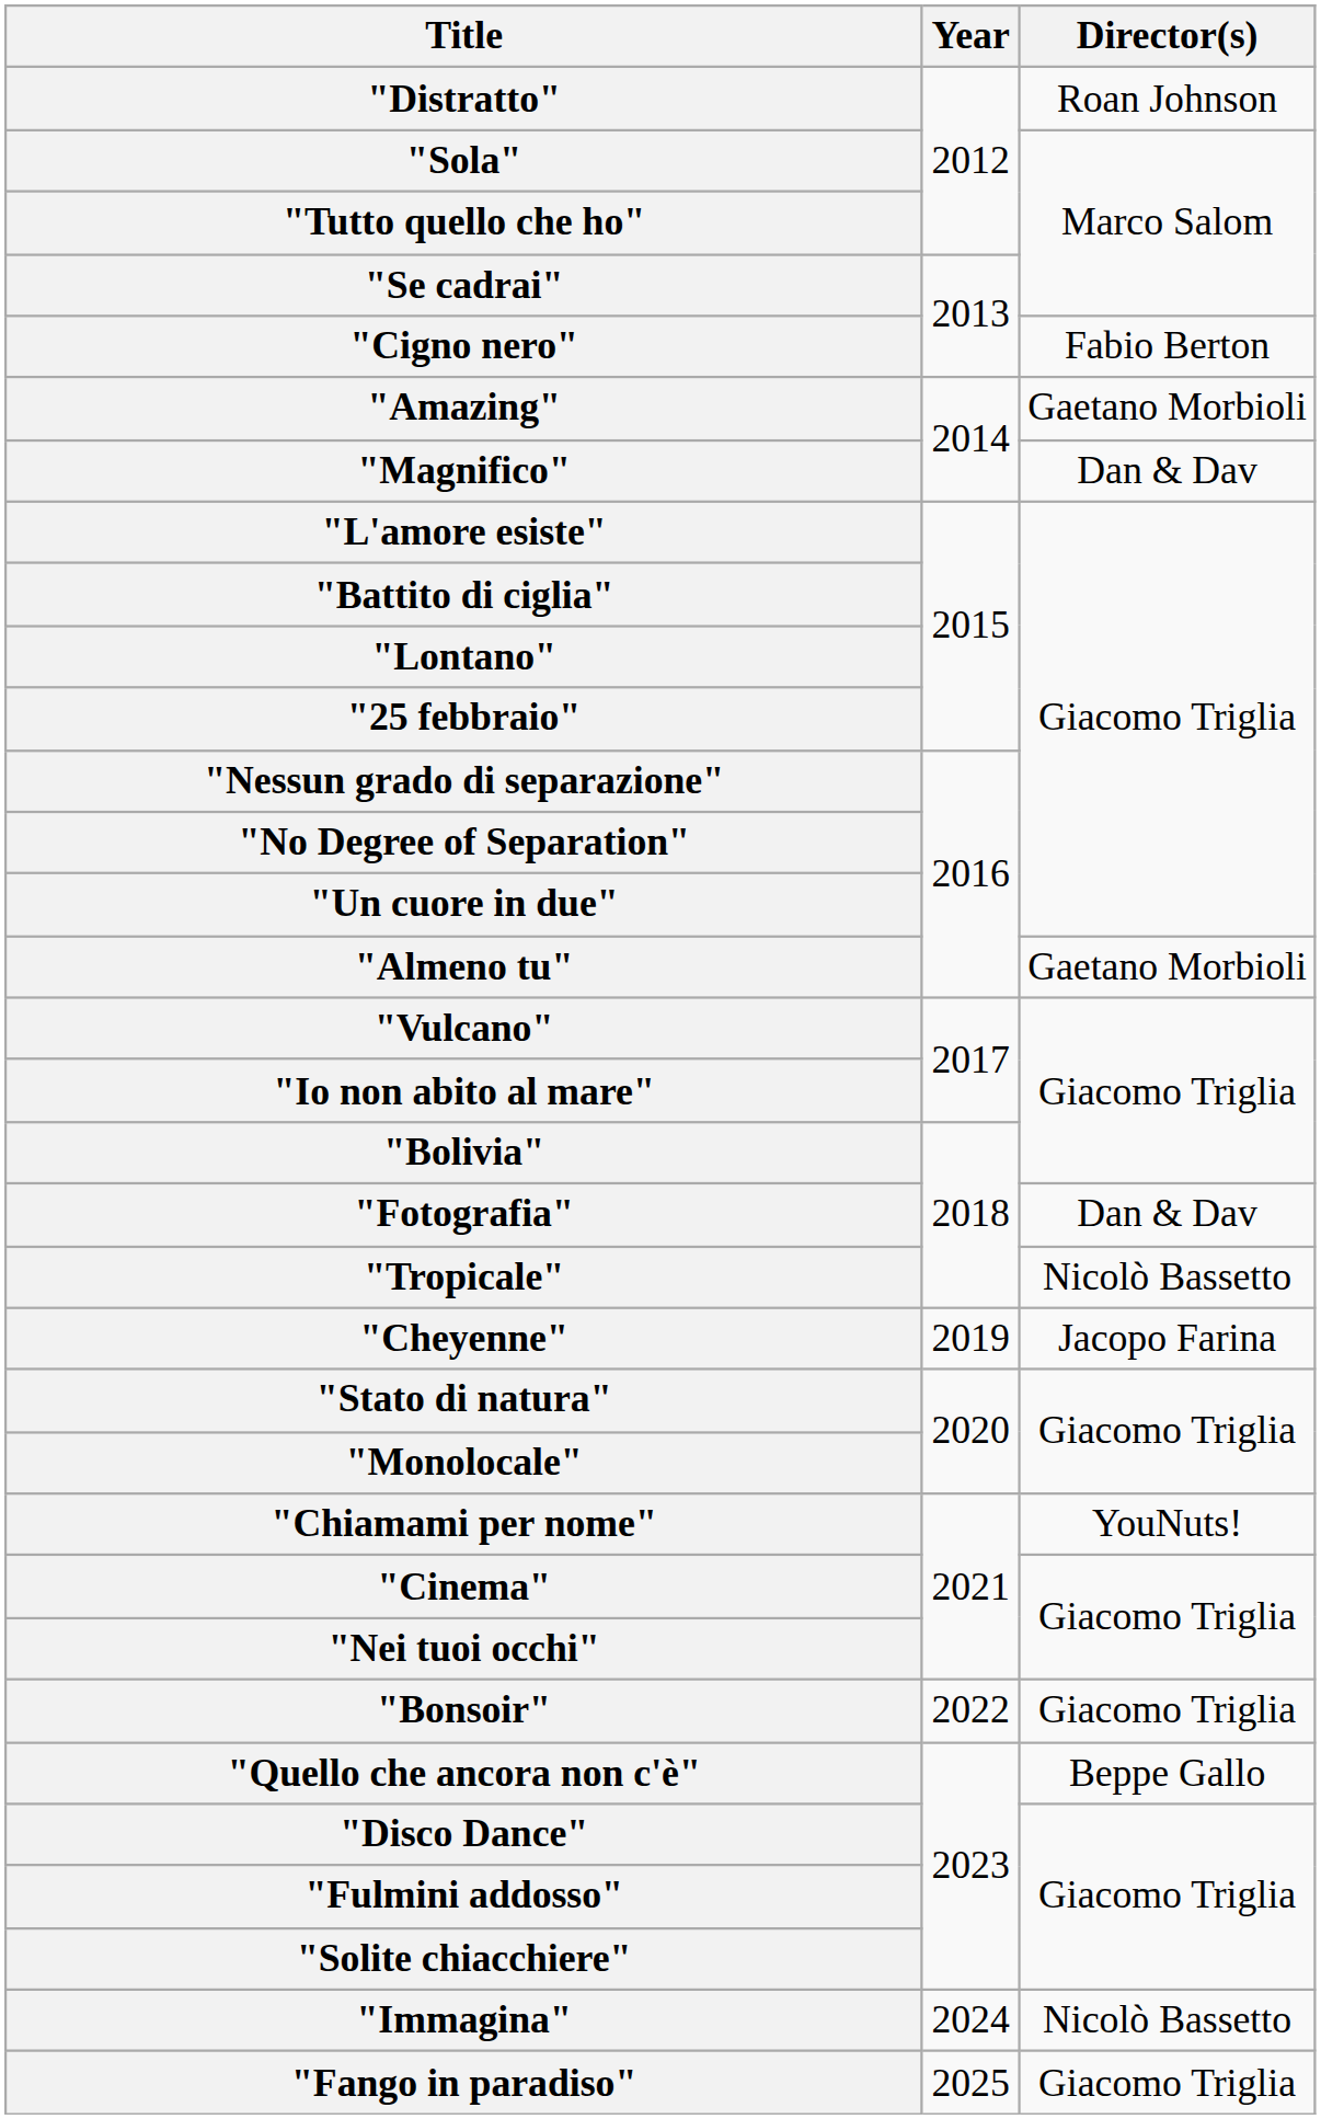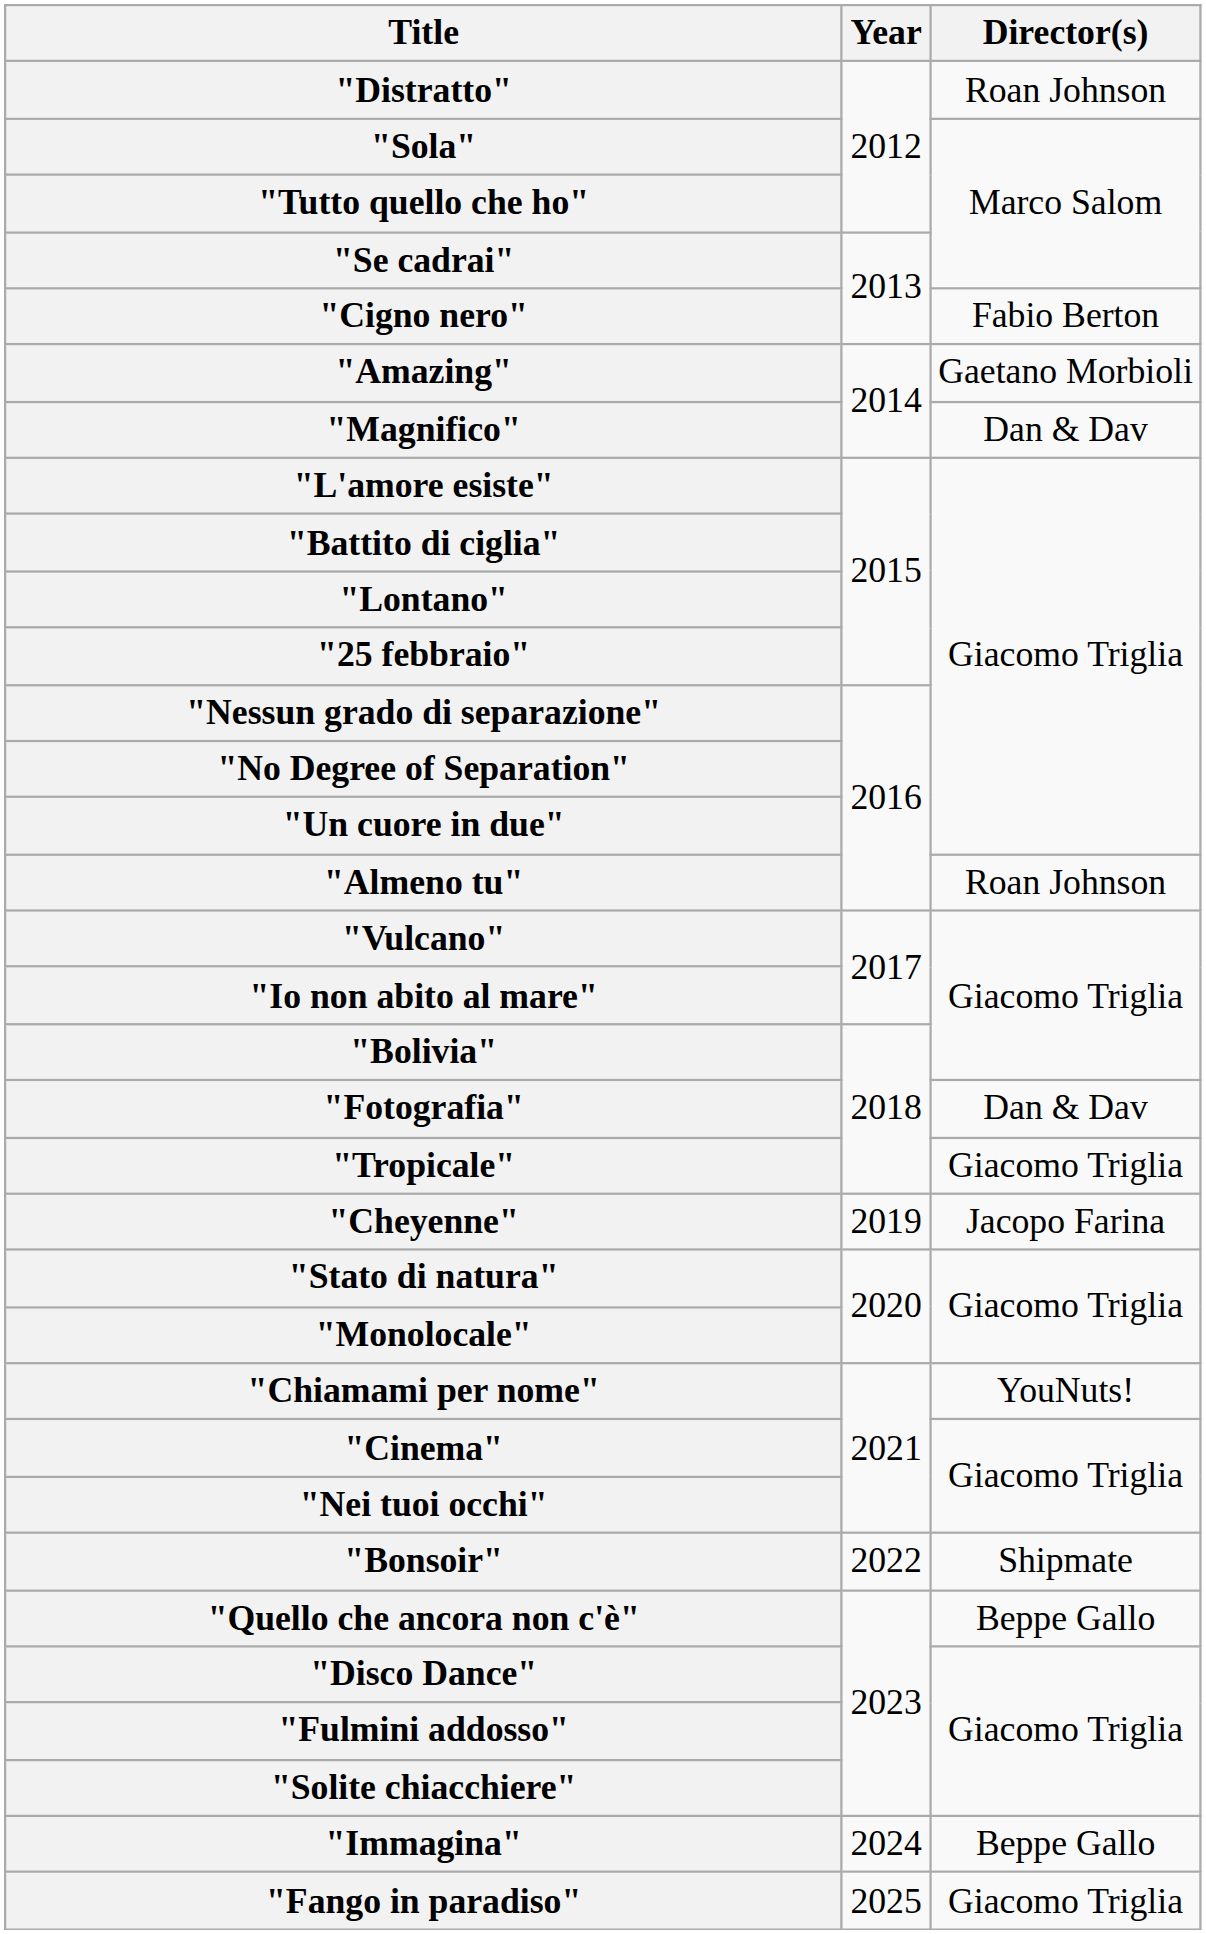"Almeno tu" | Director(s): Gaetano Morbioli -> Roan Johnson
"Tropicale" | Director(s): Nicolò Bassetto -> Giacomo Triglia
"Bonsoir" | Director(s): Giacomo Triglia -> Shipmate
"Immagina" | Director(s): Nicolò Bassetto -> Beppe Gallo
